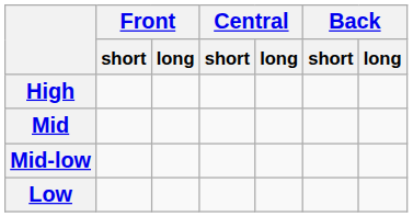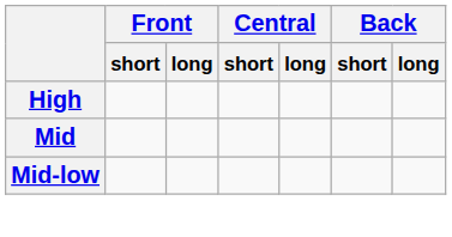- row: Low
